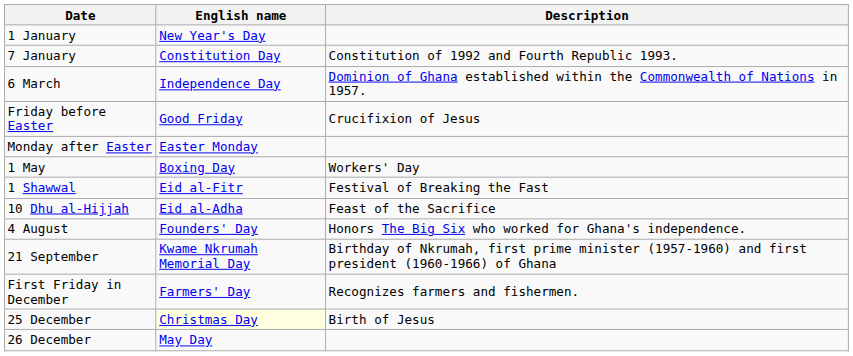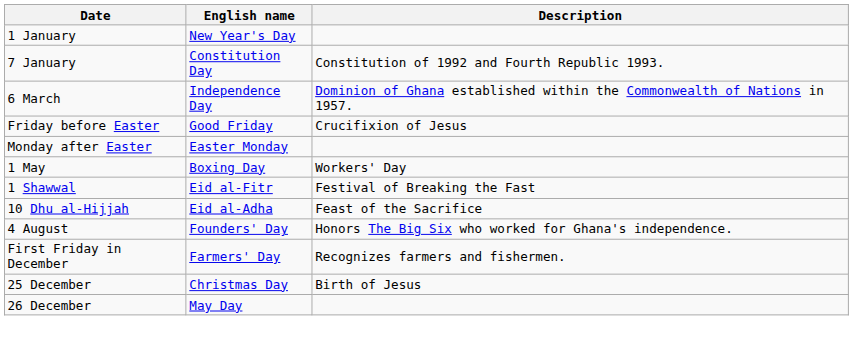- row: 21 September | Kwame Nkrumah Memorial Day | Birthday of Nkrumah, first prime minister (1957-1960) and first president (1960-1966) of Ghana
25 December | English name: lightyellow background -> no background
